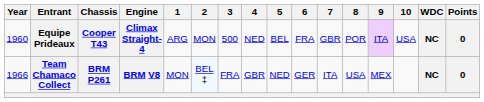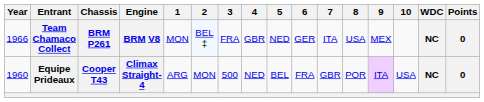rows swapped: Equipe Prideaux <-> Team Chamaco Collect
